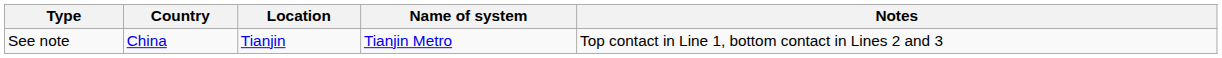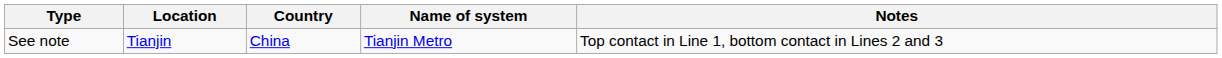columns swapped: Country <-> Location
